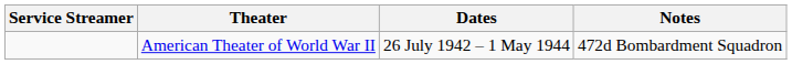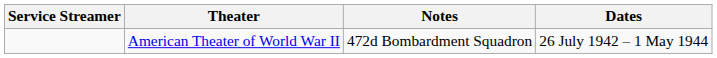columns swapped: Dates <-> Notes
